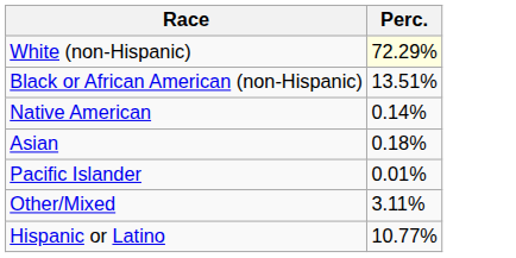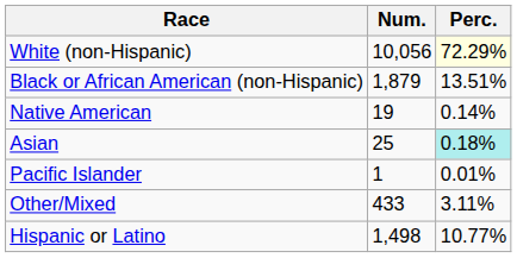+ column: Num. | 10,056 | 1,879 | 19 | 25 | 1 | 433 | 1,498
Asian | Perc.: no background -> paleturquoise background
